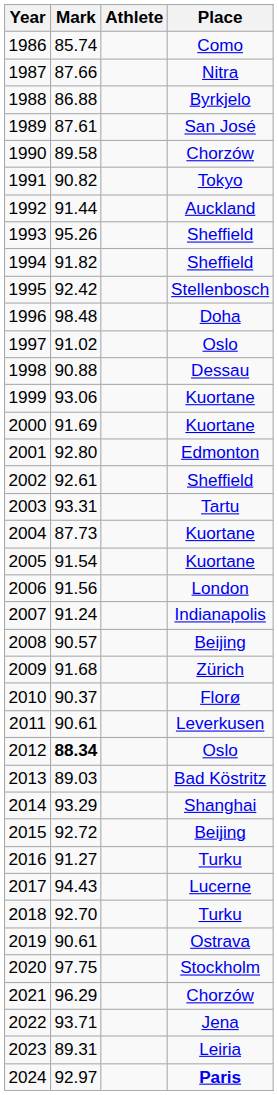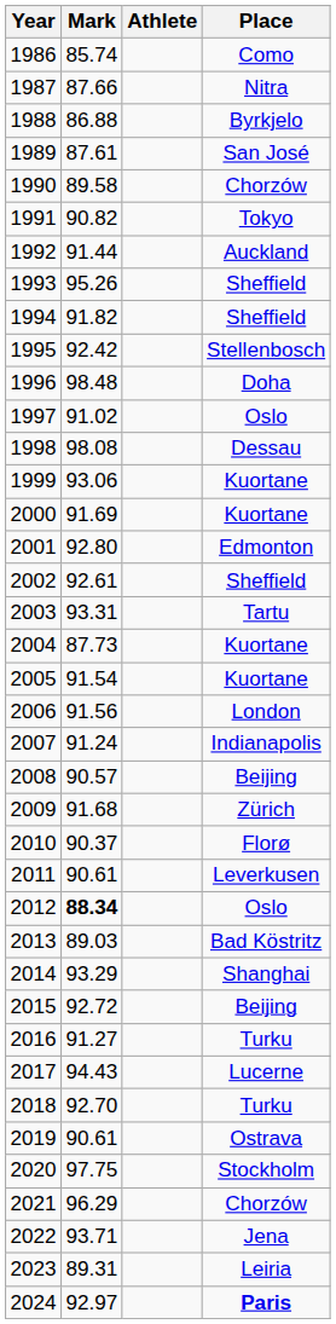1998 | Mark: 90.88 -> 98.08
